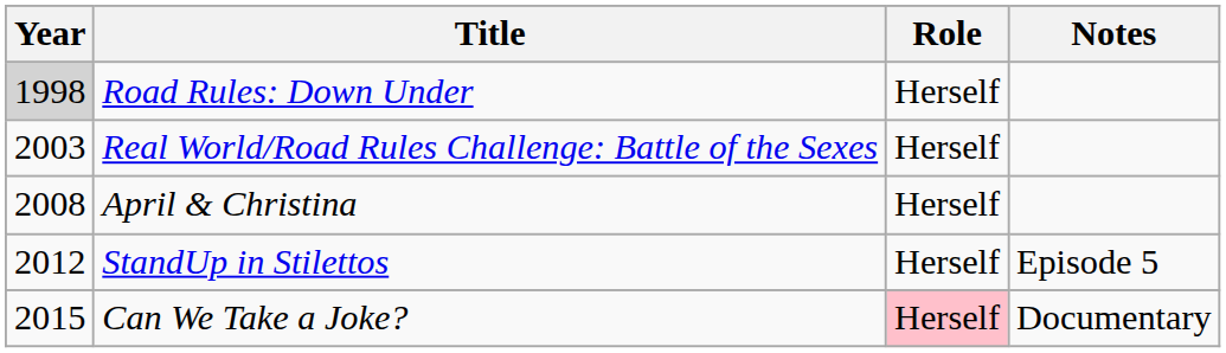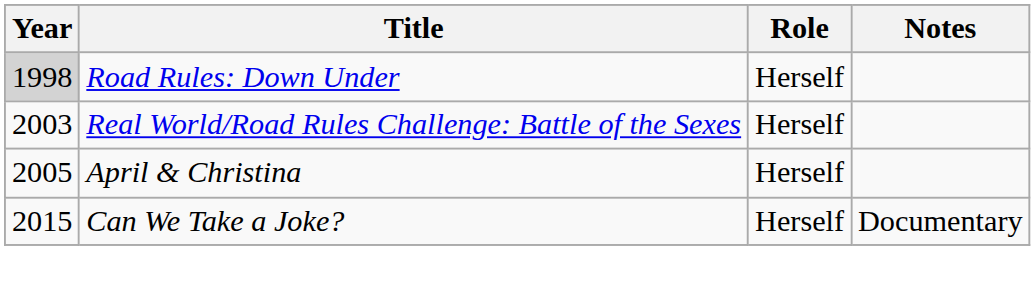April & Christina | Year: 2008 -> 2005
- row: 2012 | StandUp in Stilettos | Herself | Episode 5
Can We Take a Joke? | Role: pink background -> no background
